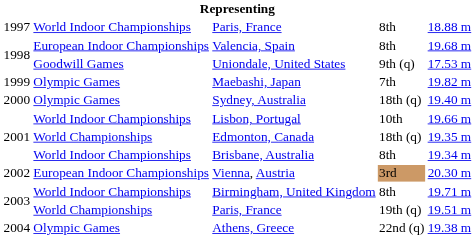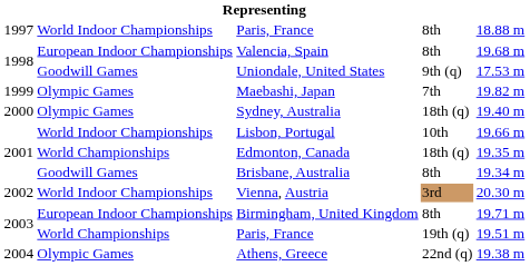Brisbane, Australia | column 2: World Indoor Championships -> Goodwill Games
Vienna, Austria | column 2: European Indoor Championships -> World Indoor Championships
Birmingham, United Kingdom | column 2: World Indoor Championships -> European Indoor Championships
